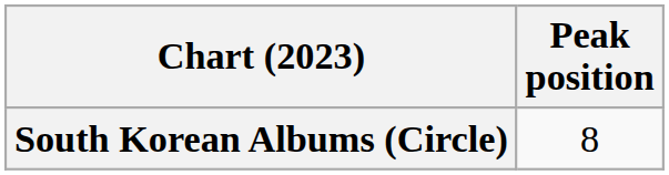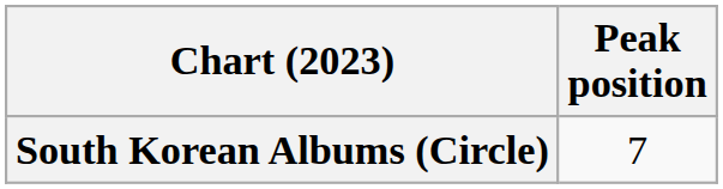South Korean Albums (Circle) | Peak position: 8 -> 7
